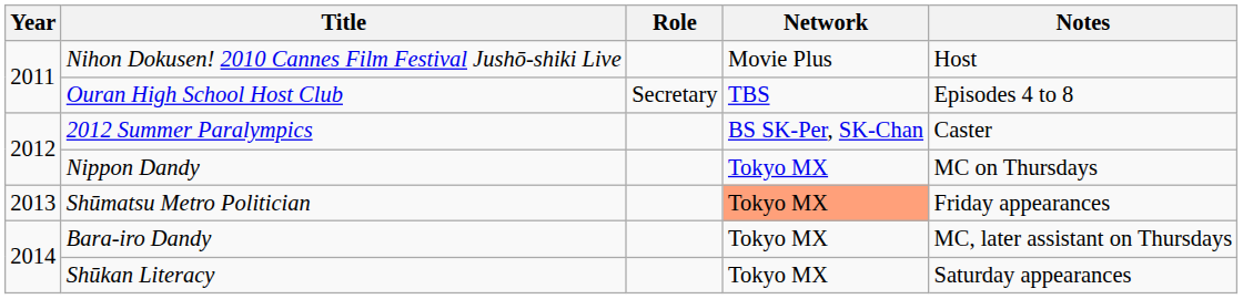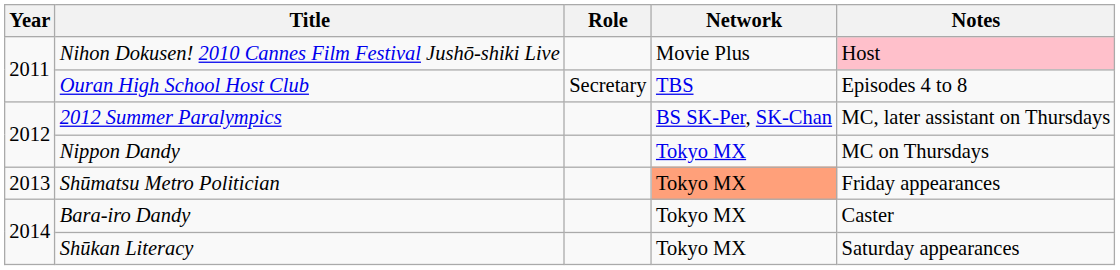Nihon Dokusen! 2010 Cannes Film Festival Jushō-shiki Live | Notes: no background -> pink background
2012 Summer Paralympics | Notes: Caster -> MC, later assistant on Thursdays
Bara-iro Dandy | Notes: MC, later assistant on Thursdays -> Caster
